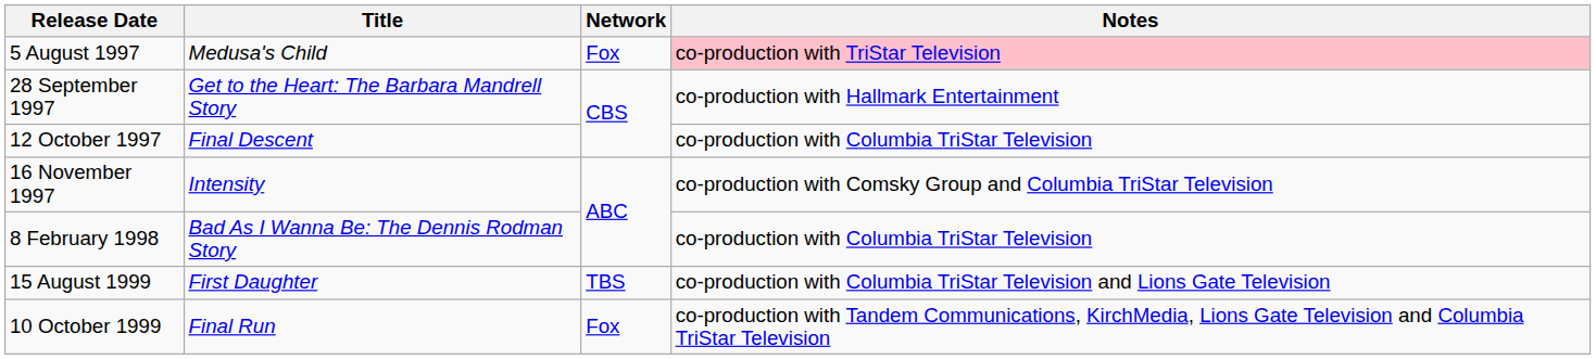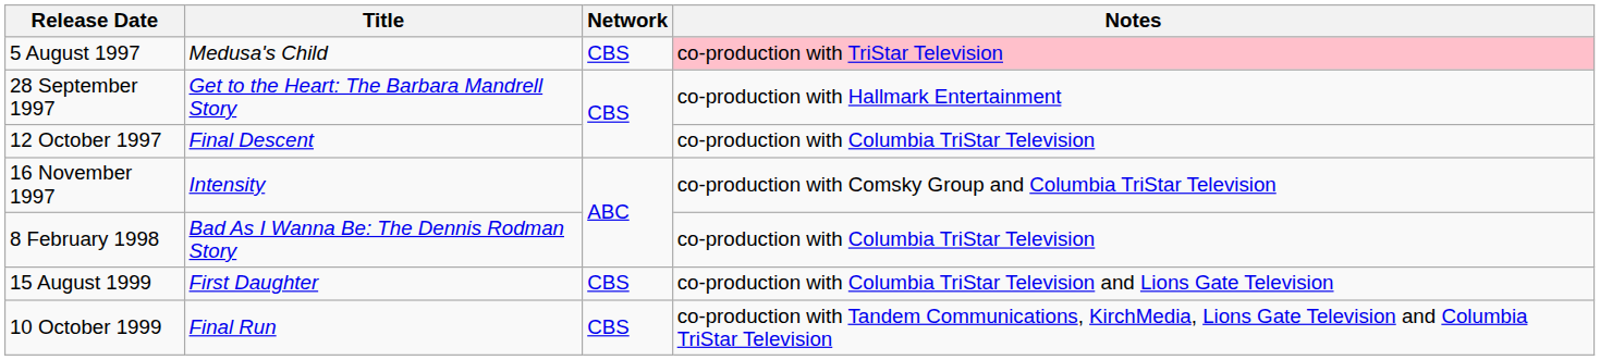5 August 1997 | Network: Fox -> CBS
15 August 1999 | Network: TBS -> CBS
10 October 1999 | Network: Fox -> CBS
